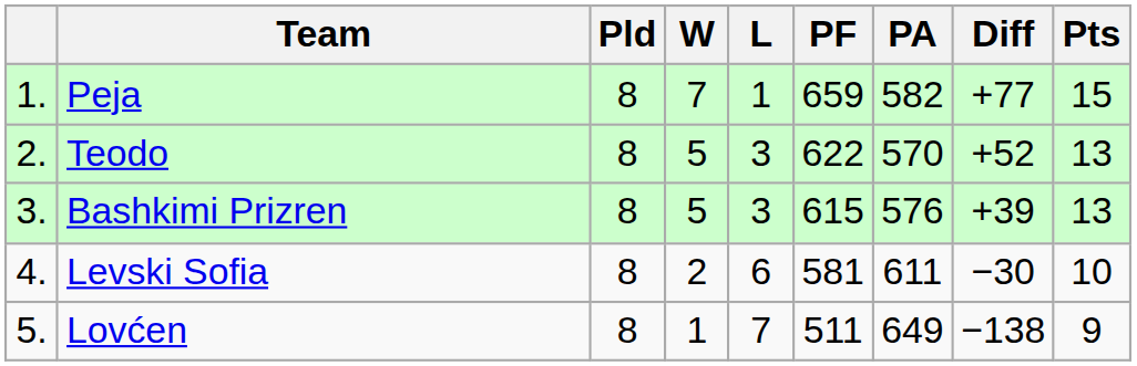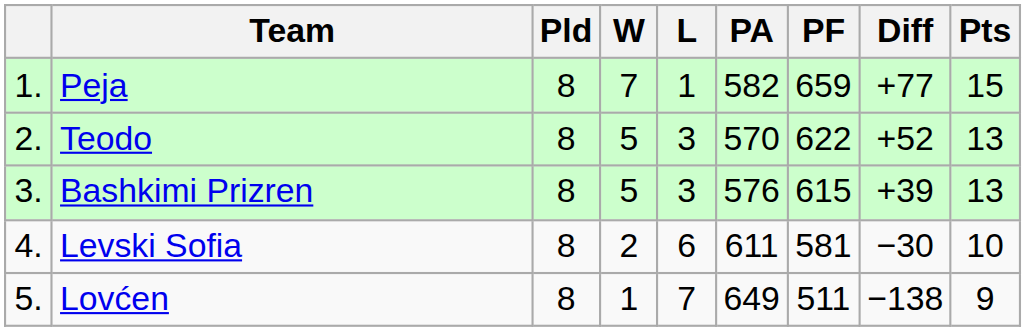columns swapped: PF <-> PA
